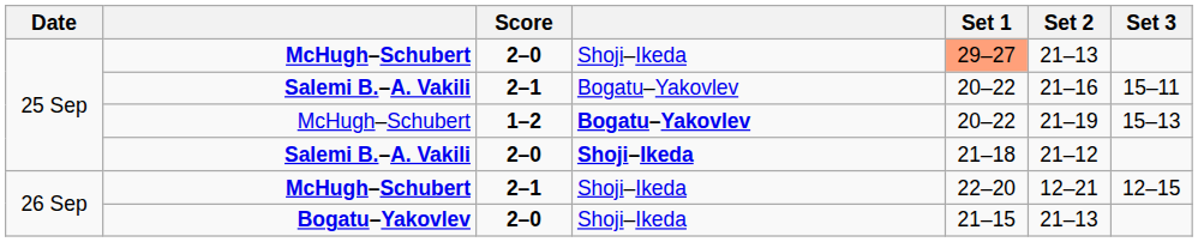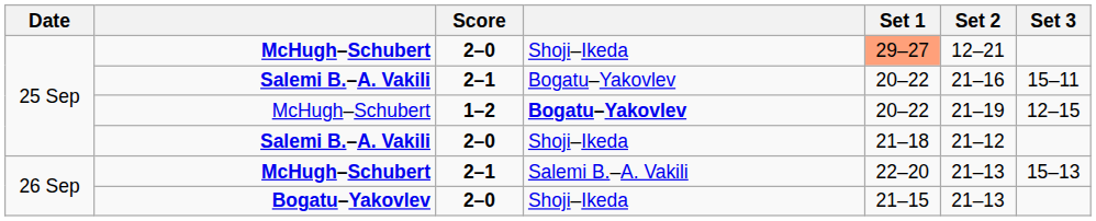McHugh–Schubert / 2–0 | Set 2: 21–13 -> 12–21
McHugh–Schubert / 1–2 | Set 3: 15–13 -> 12–15
Salemi B.–A. Vakili / 2–0 | column 4: bold -> normal
McHugh–Schubert / 2–1 | column 4: Shoji–Ikeda -> Salemi B.–A. Vakili
McHugh–Schubert / 2–1 | Set 2: 12–21 -> 21–13
McHugh–Schubert / 2–1 | Set 3: 12–15 -> 15–13
